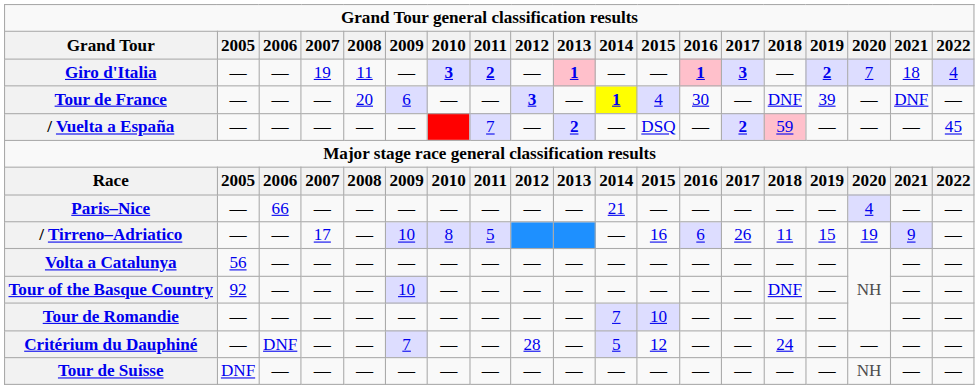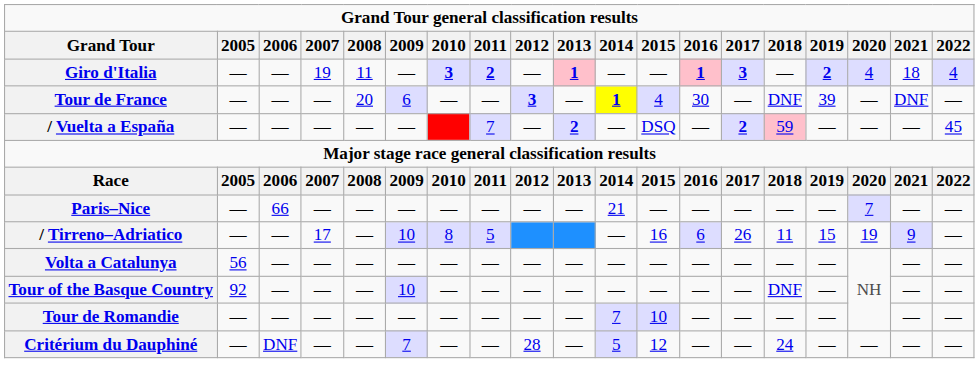Giro d'Italia | 2020: 7 -> 4
Paris–Nice | 2020: 4 -> 7
- row: Tour de Suisse | DNF | — | — | — | — | — | — | — | — | — | — | — | — | — | — | NH | — | —
